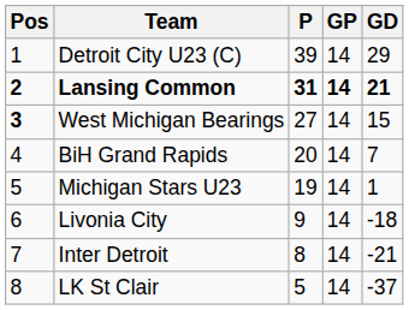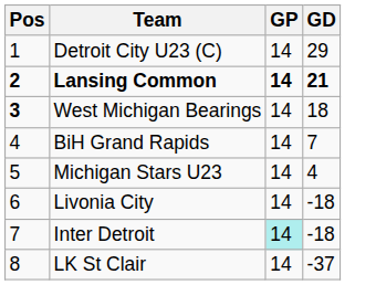- column: P | 39 | 31 | 27 | 20 | 19 | 9 | 8 | 5
West Michigan Bearings | GD: 15 -> 18
Michigan Stars U23 | GD: 1 -> 4
Inter Detroit | GP: no background -> paleturquoise background
Inter Detroit | GD: -21 -> -18
